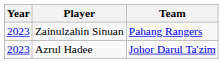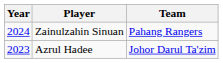Zainulzahin Sinuan | Year: 2023 -> 2024
